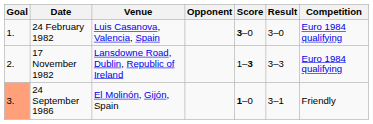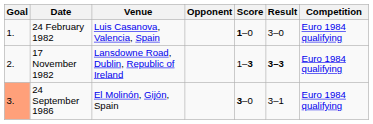24 February 1982 | Score: 3–0 -> 1–0
17 November 1982 | Result: normal -> bold
24 September 1986 | Score: 1–0 -> 3–0
24 September 1986 | Competition: Friendly -> Euro 1984 qualifying
